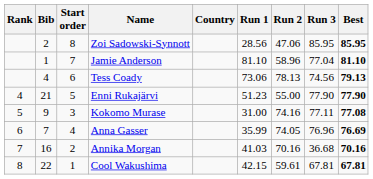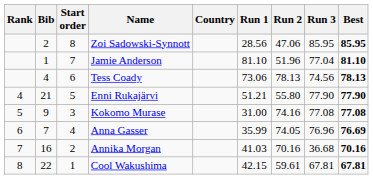Jamie Anderson | Run 2: 58.96 -> 51.96
Tess Coady | Best: 79.13 -> 78.13
Enni Rukajärvi | Run 1: 51.23 -> 51.21
Enni Rukajärvi | Run 2: 55.00 -> 55.80
Kokomo Murase | Run 3: 77.11 -> 77.08
